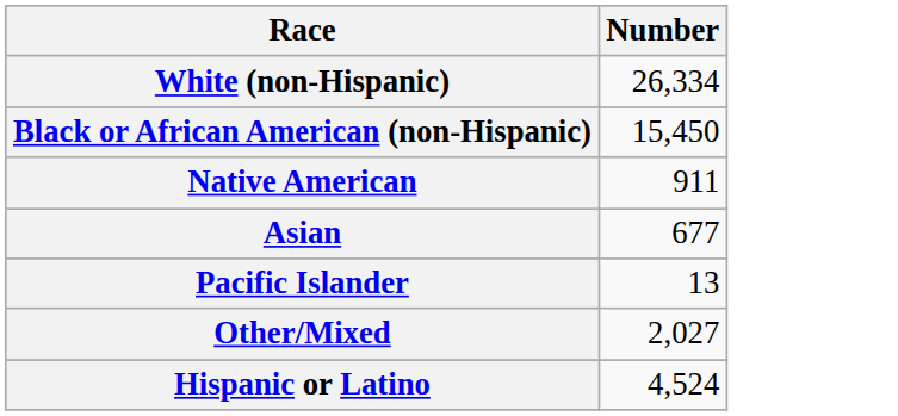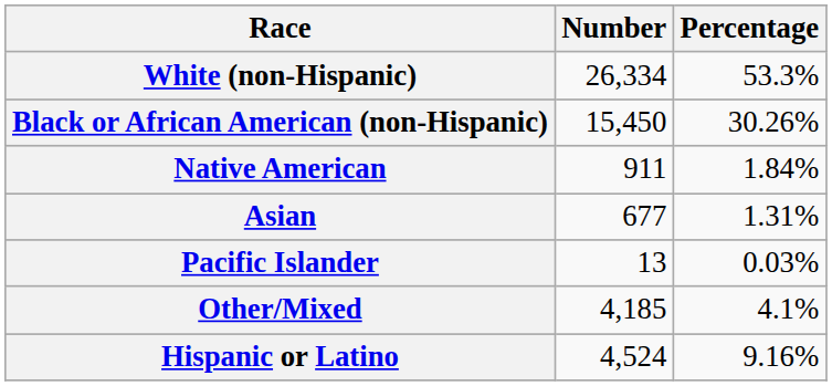+ column: Percentage | 53.3% | 30.26% | 1.84% | 1.31% | 0.03% | 4.1% | 9.16%
Other/Mixed | Number: 2,027 -> 4,185
